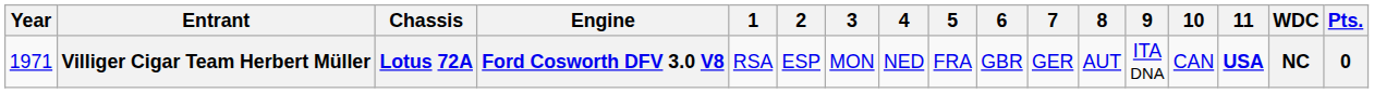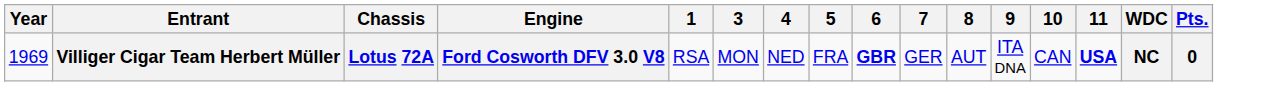- column: 2 | ESP
Villiger Cigar Team Herbert Müller | Year: 1971 -> 1969
Villiger Cigar Team Herbert Müller | 6: normal -> bold
